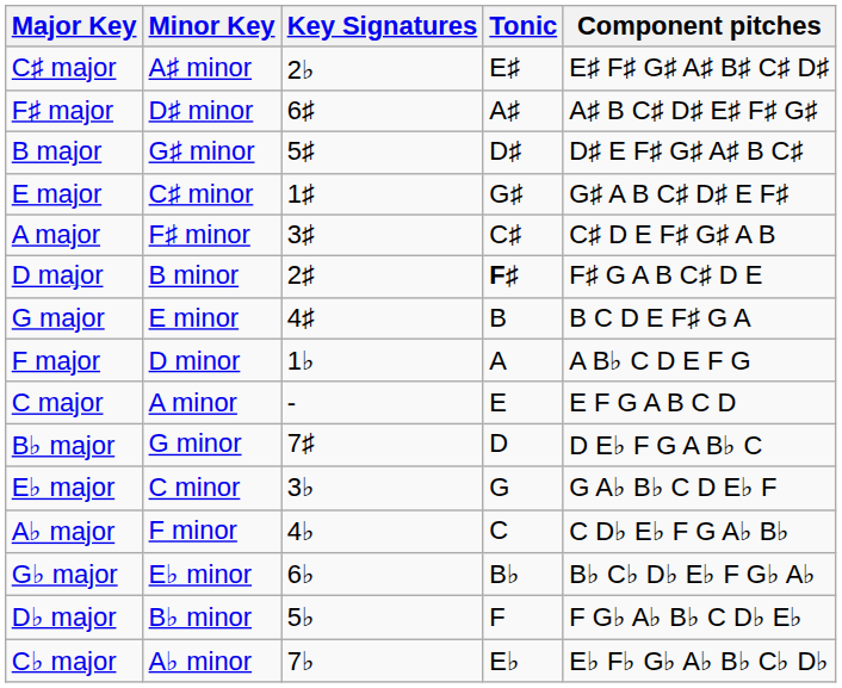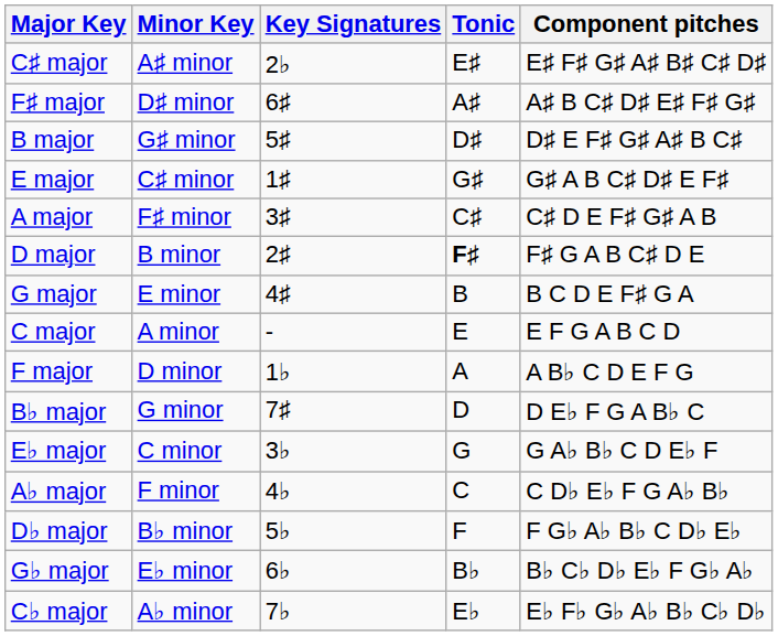rows swapped: C major <-> F major
rows swapped: D♭ major <-> G♭ major
